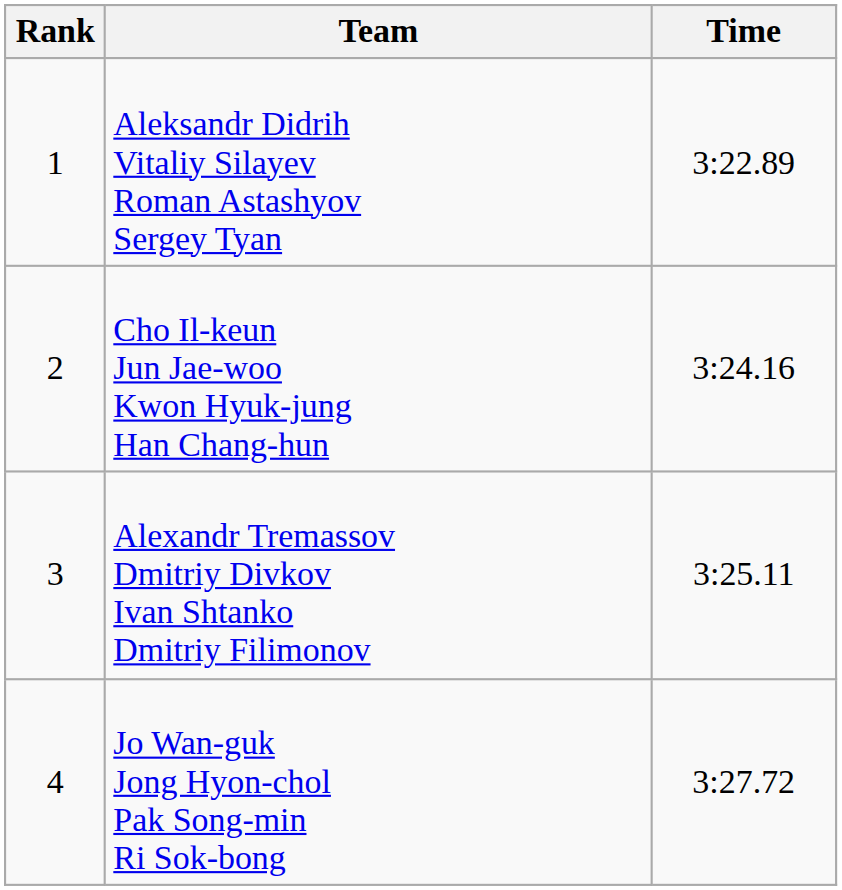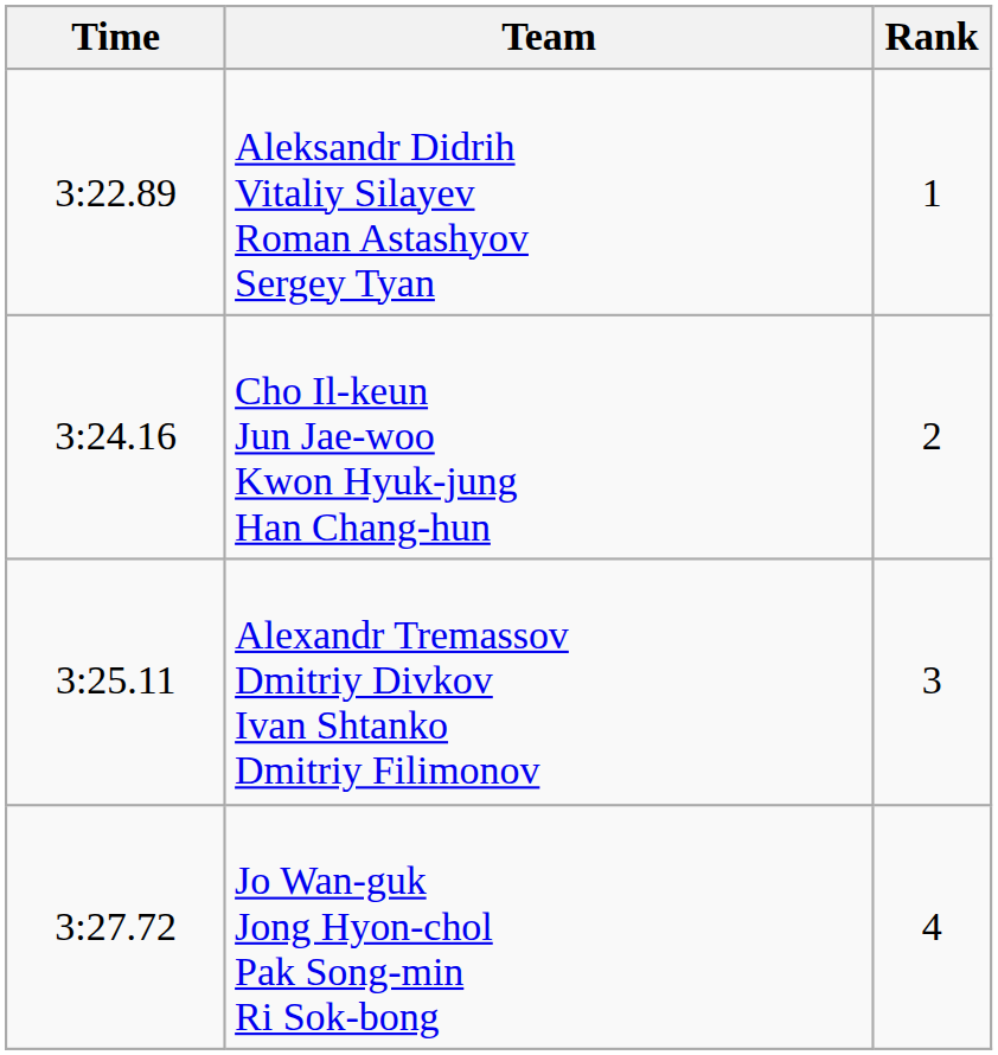columns swapped: Rank <-> Time
